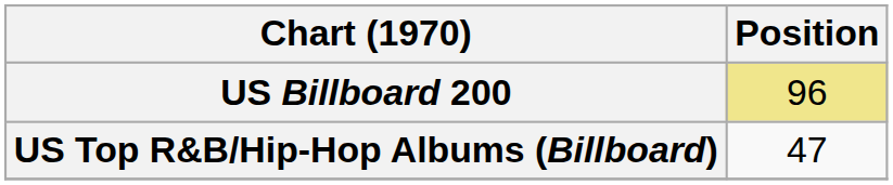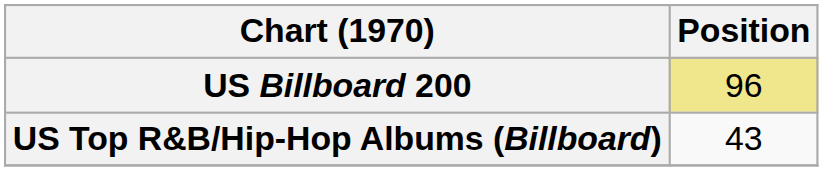US Top R&B/Hip-Hop Albums (Billboard) | Position: 47 -> 43
